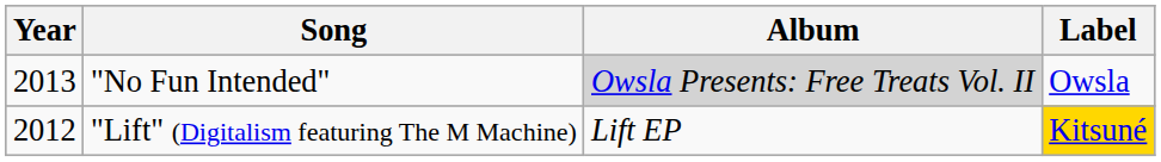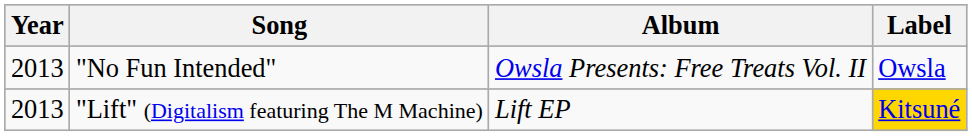"No Fun Intended" | Album: lightgrey background -> no background
"Lift" (Digitalism featuring The M Machine) | Year: 2012 -> 2013
